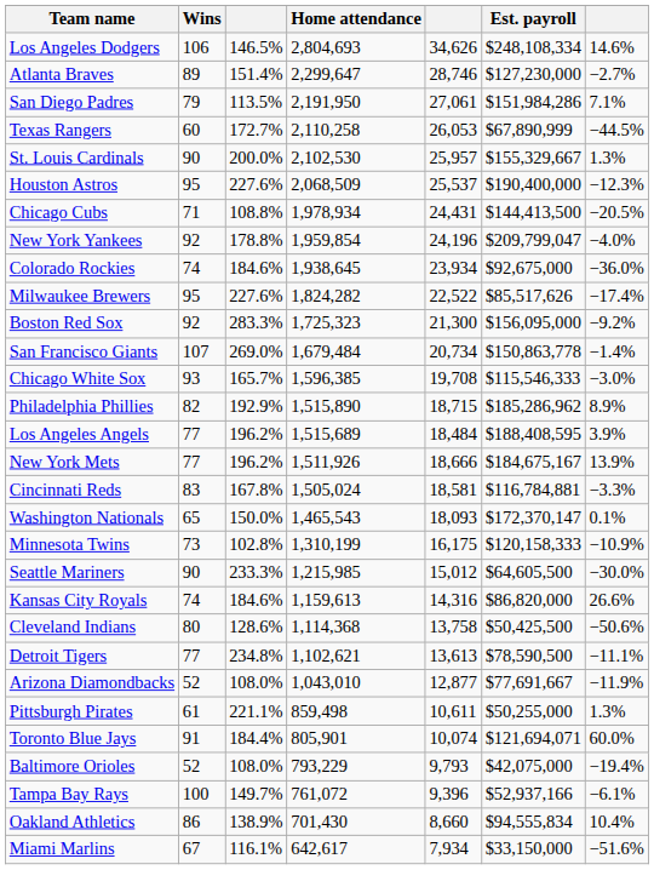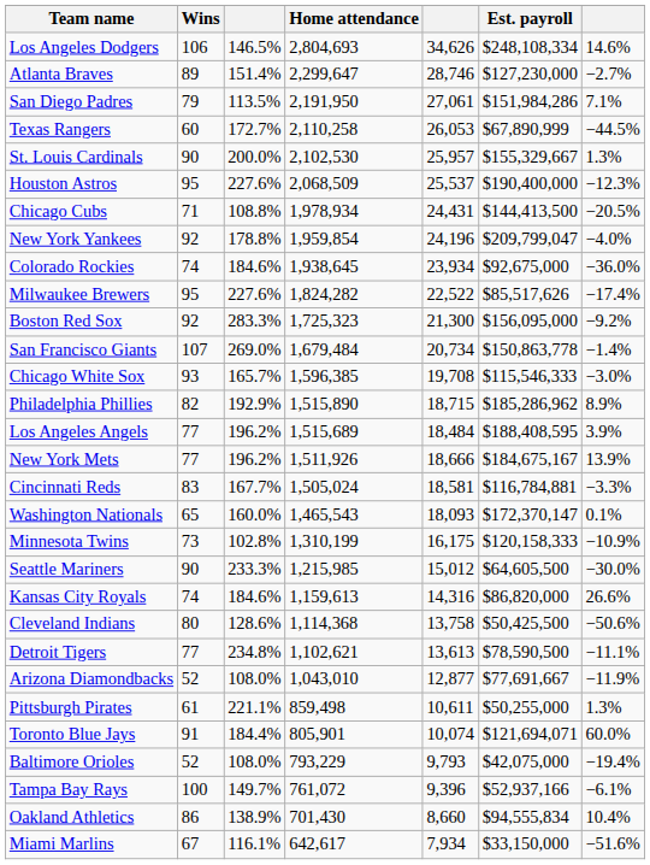Cincinnati Reds | column 3: 167.8% -> 167.7%
Washington Nationals | column 3: 150.0% -> 160.0%
